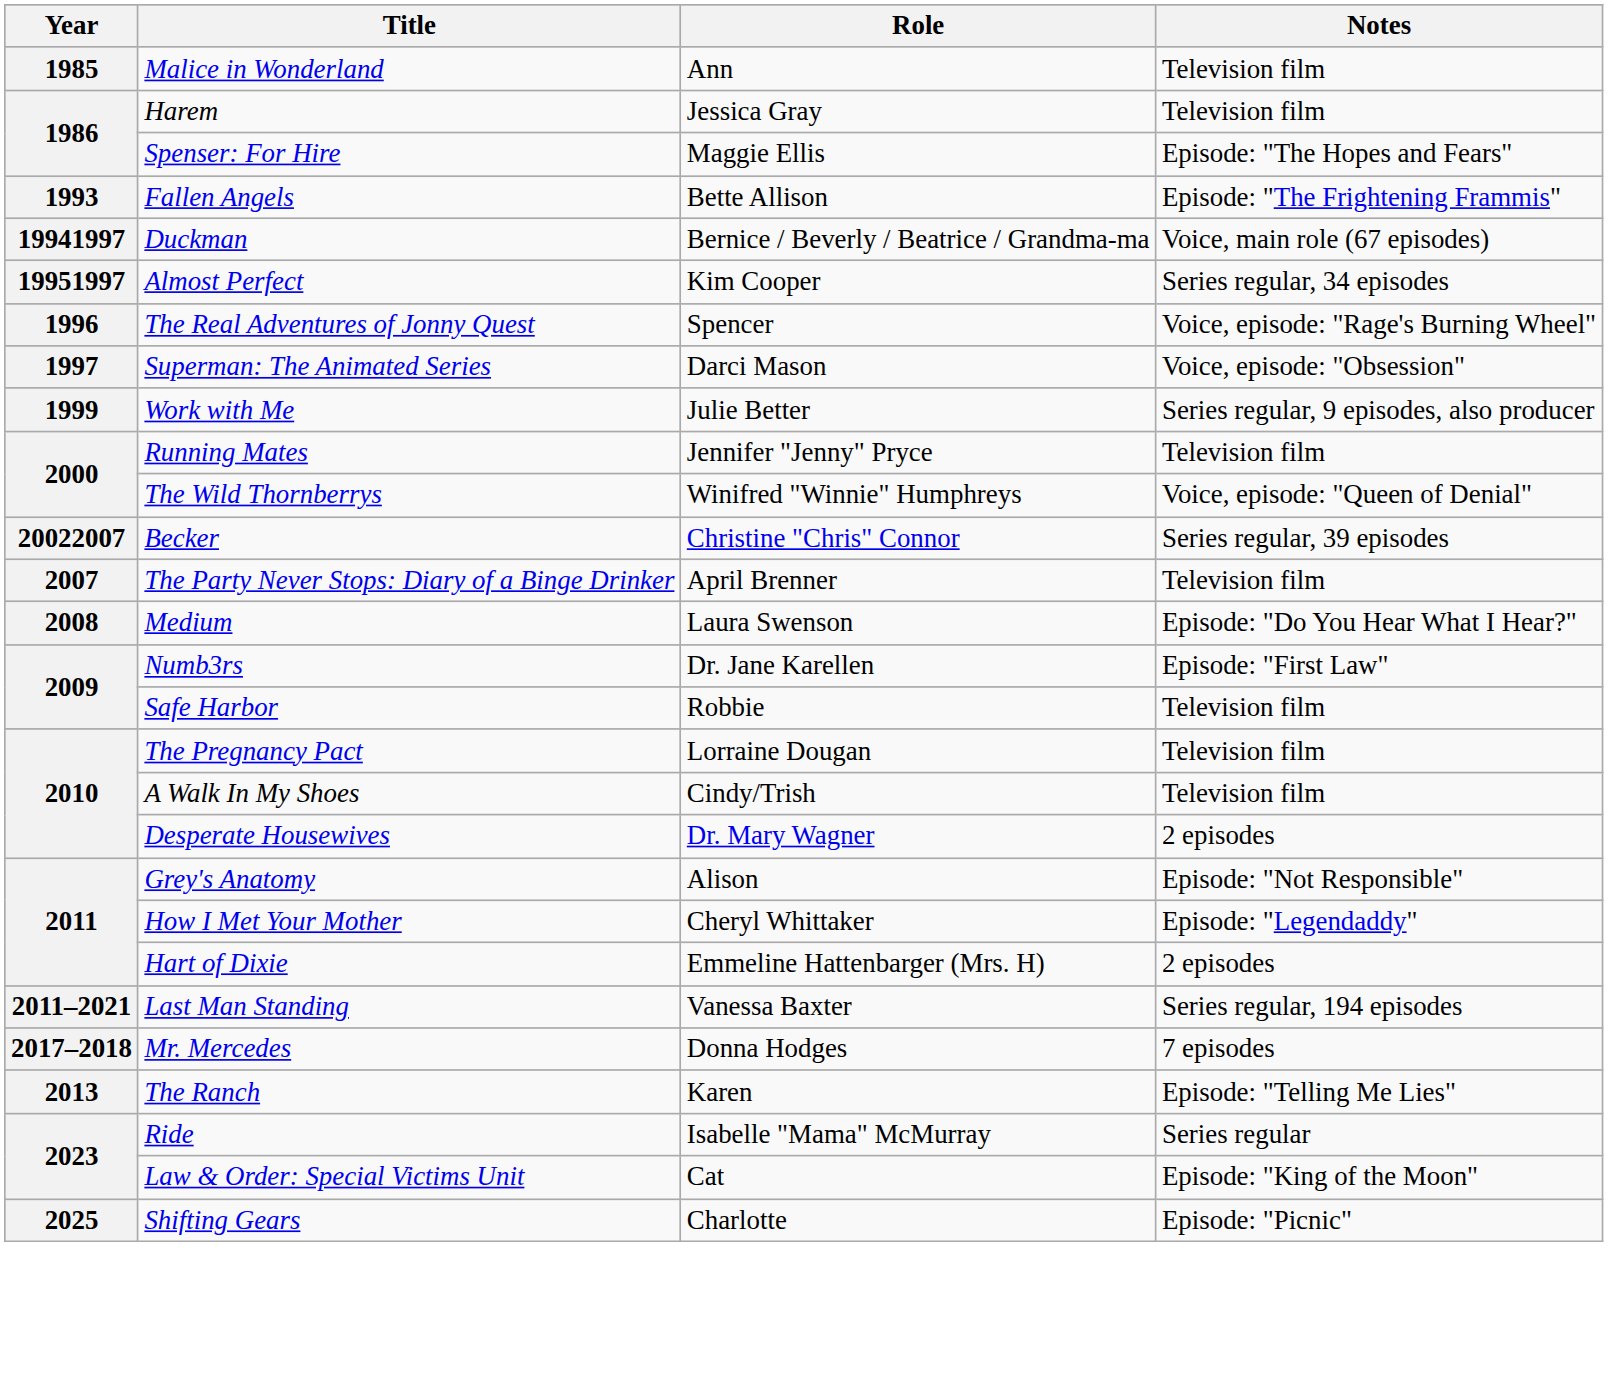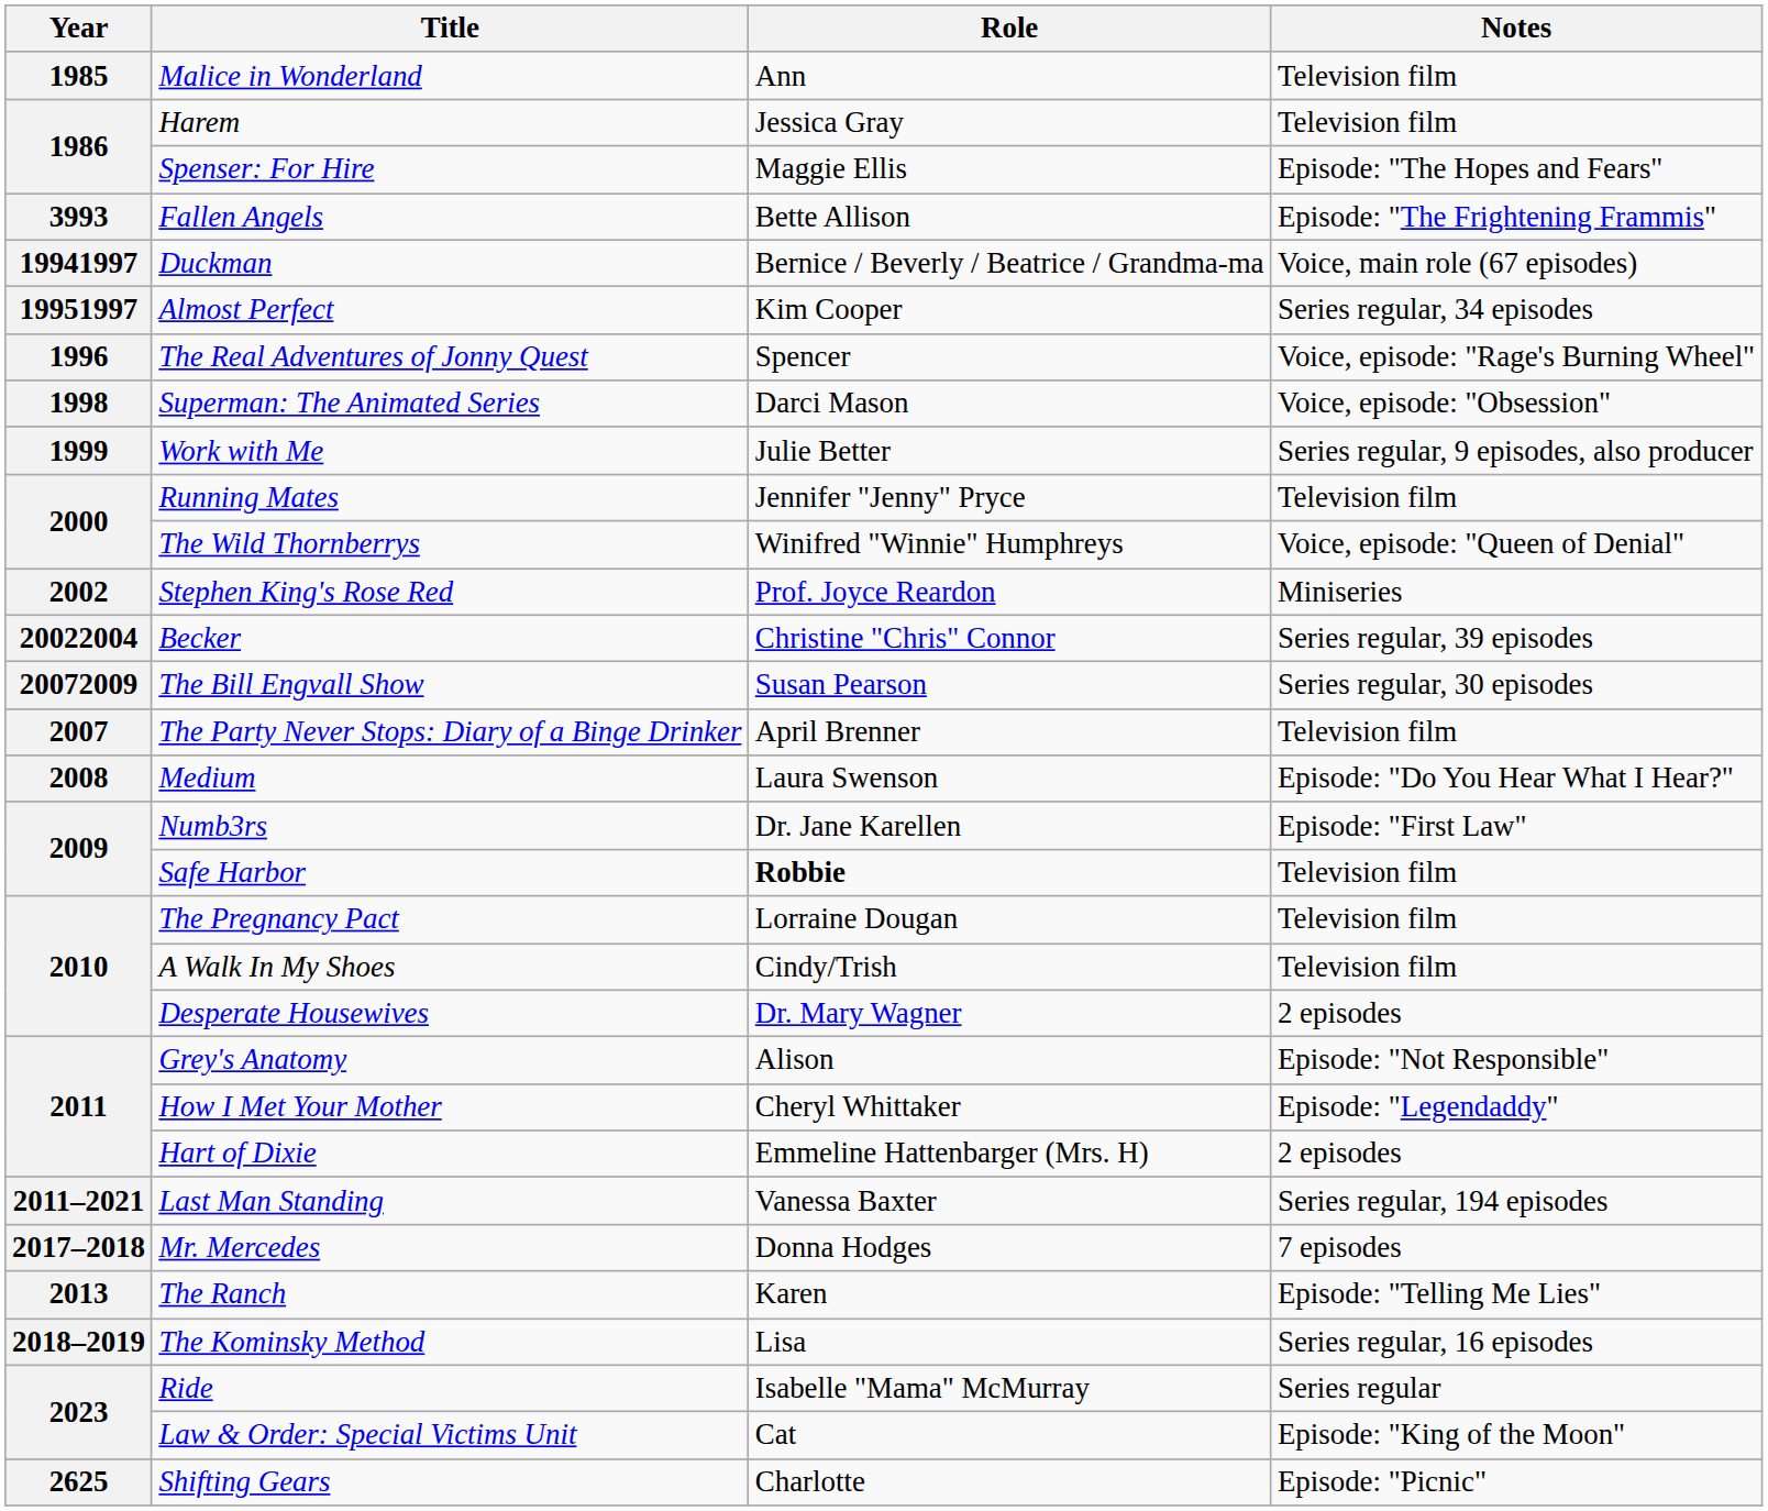Fallen Angels | Year: 1993 -> 3993
Superman: The Animated Series | Year: 1997 -> 1998
+ row: 2002 | Stephen King's Rose Red | Prof. Joyce Reardon | Miniseries
Becker | Year: 20022007 -> 20022004
+ row: 20072009 | The Bill Engvall Show | Susan Pearson | Series regular, 30 episodes
Safe Harbor | Role: normal -> bold
+ row: 2018–2019 | The Kominsky Method | Lisa | Series regular, 16 episodes
Shifting Gears | Year: 2025 -> 2625
